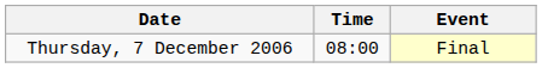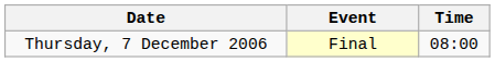columns swapped: Time <-> Event
